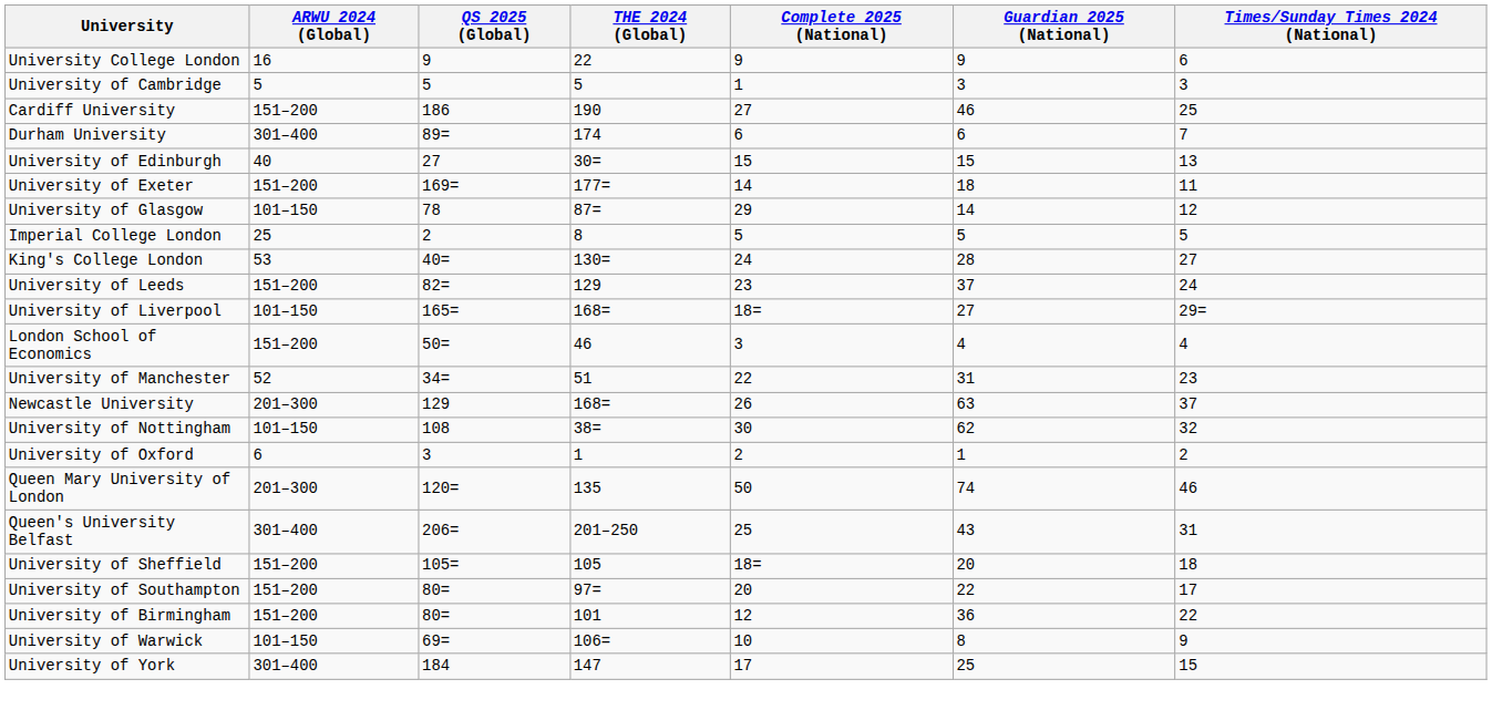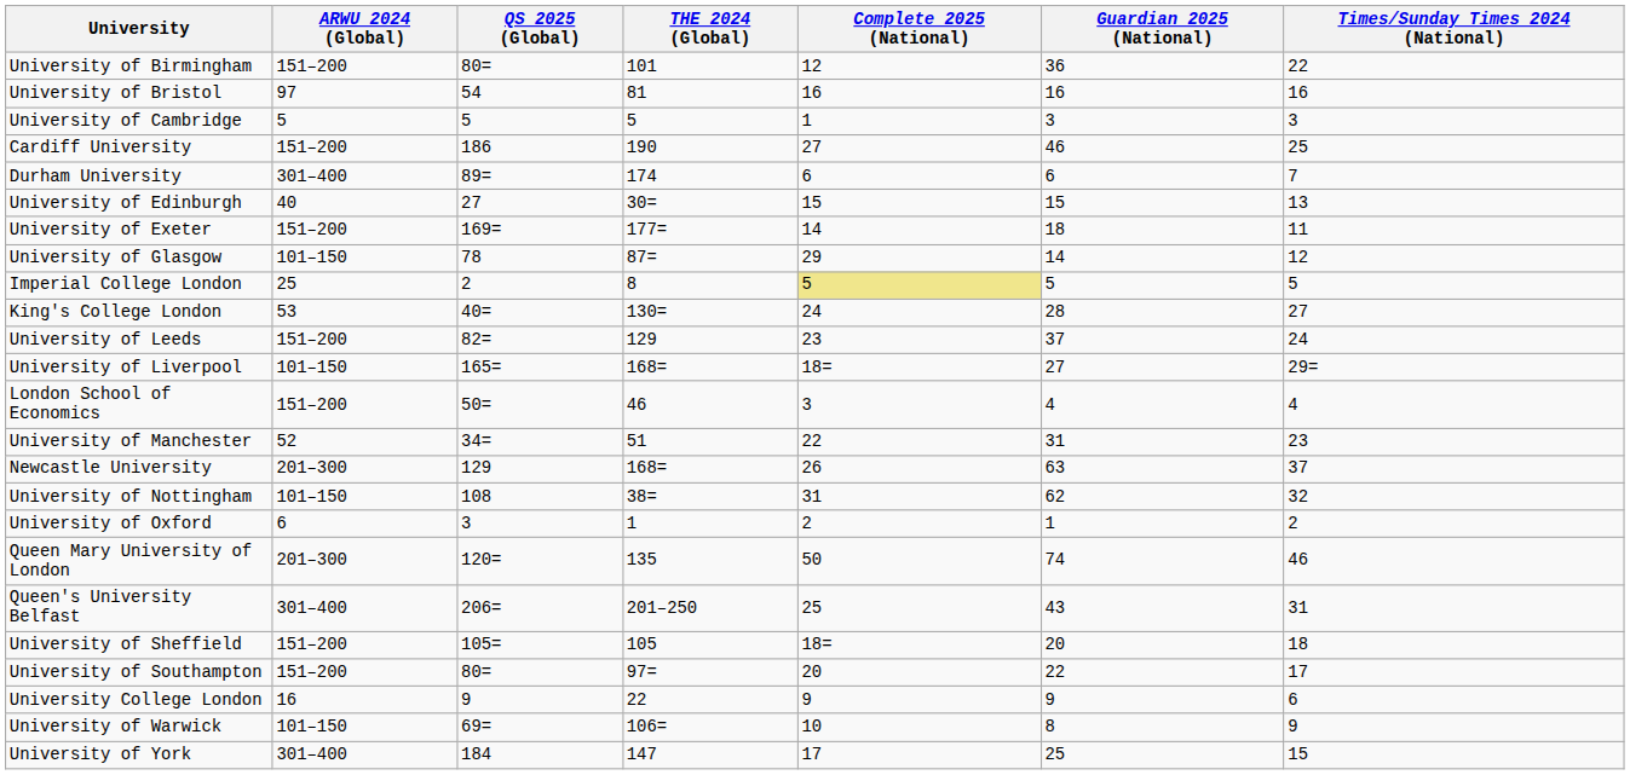rows swapped: University of Birmingham <-> University College London
+ row: University of Bristol | 97 | 54 | 81 | 16 | 16 | 16
Imperial College London | Complete 2025 (National): no background -> khaki background
University of Nottingham | Complete 2025 (National): 30 -> 31
